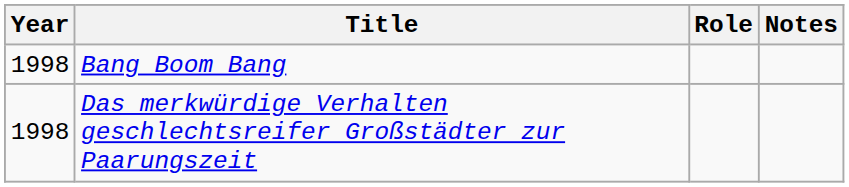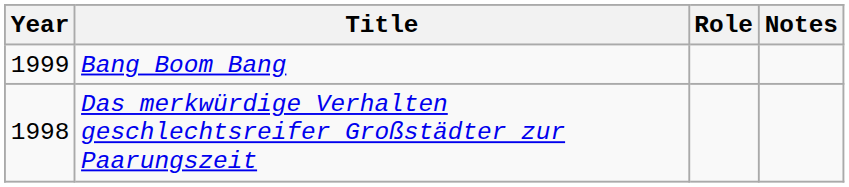Bang Boom Bang | Year: 1998 -> 1999
